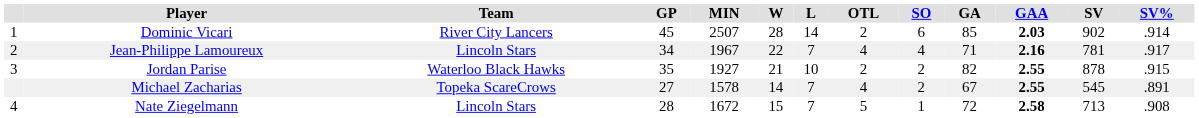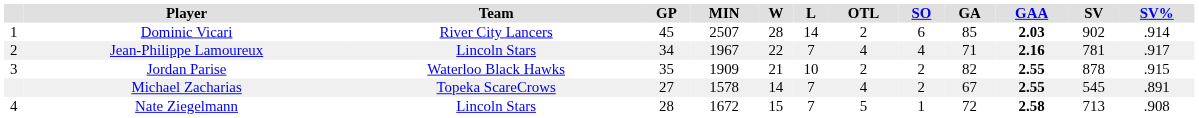Jordan Parise | MIN: 1927 -> 1909
